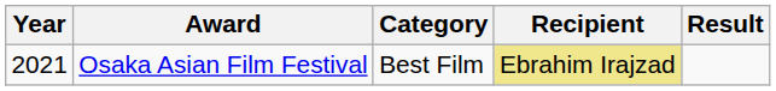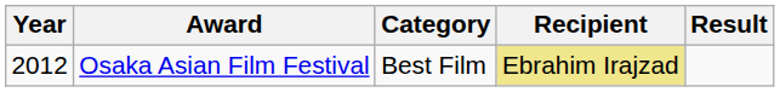Osaka Asian Film Festival | Year: 2021 -> 2012
